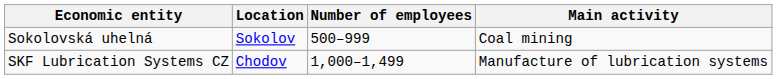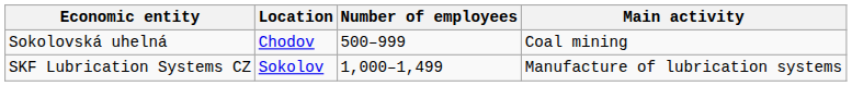Sokolovská uhelná | Location: Sokolov -> Chodov
SKF Lubrication Systems CZ | Location: Chodov -> Sokolov
